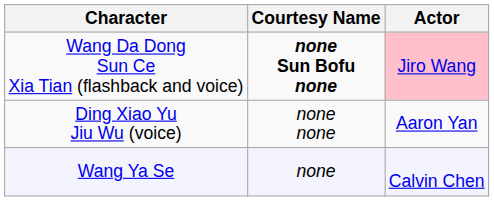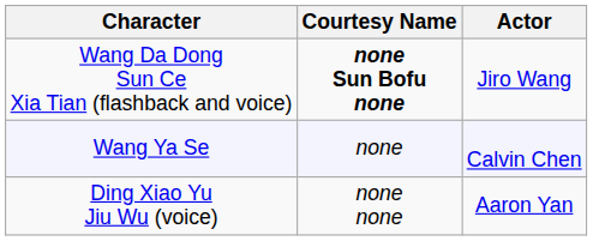Wang Da Dong Sun Ce Xia Tian (flashback and voice) | Actor: pink background -> no background
rows swapped: Wang Ya Se <-> Ding Xiao Yu Jiu Wu (voice)
